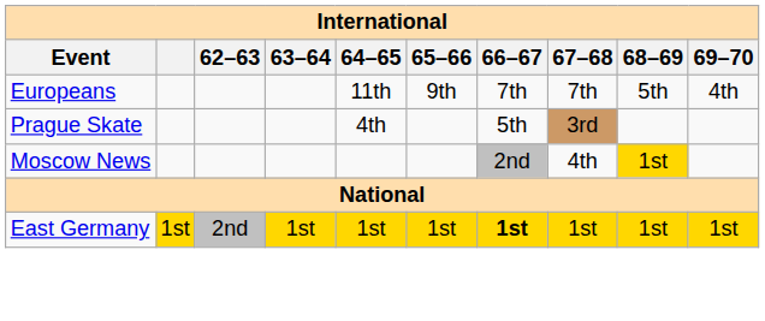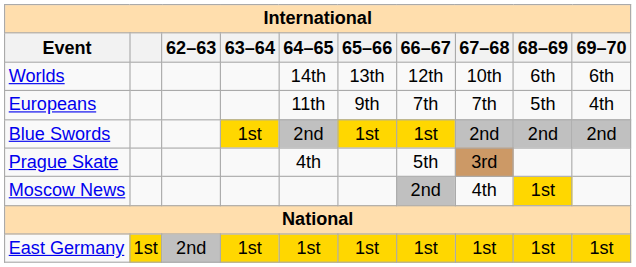+ row: Worlds | 14th | 13th | 12th | 10th | 6th | 6th
+ row: Blue Swords | 1st | 2nd | 1st | 1st | 2nd | 2nd | 2nd
East Germany | 66–67: bold -> normal
